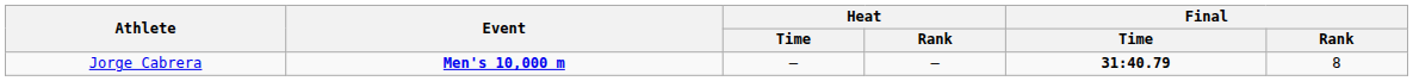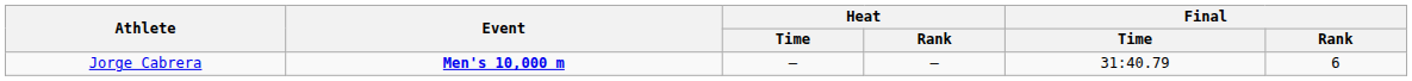Jorge Cabrera | Final / Time: bold -> normal
Jorge Cabrera | Final / Rank: 8 -> 6
